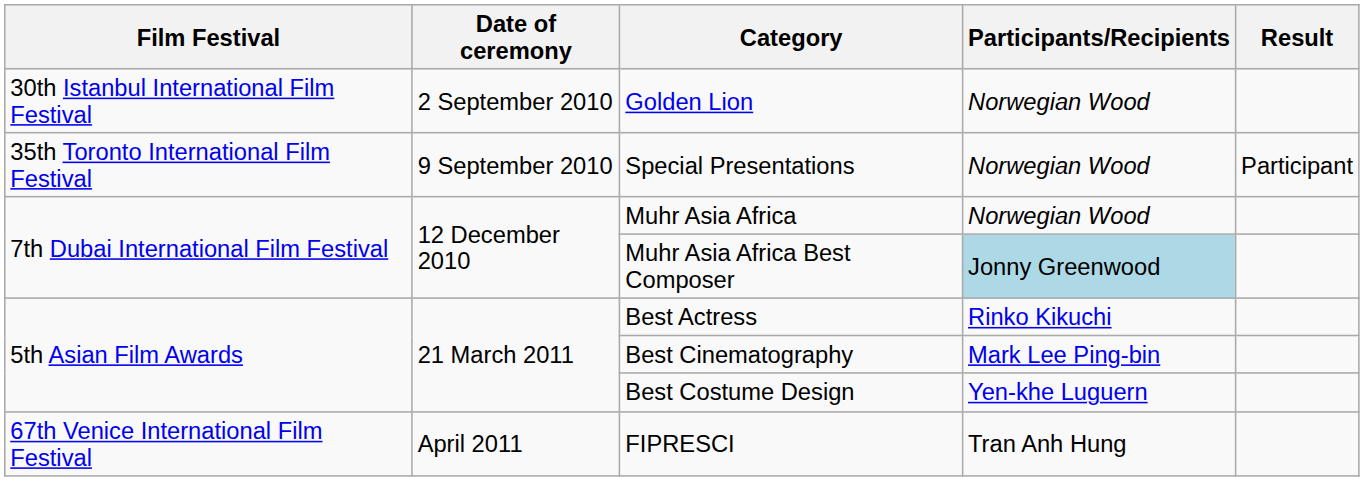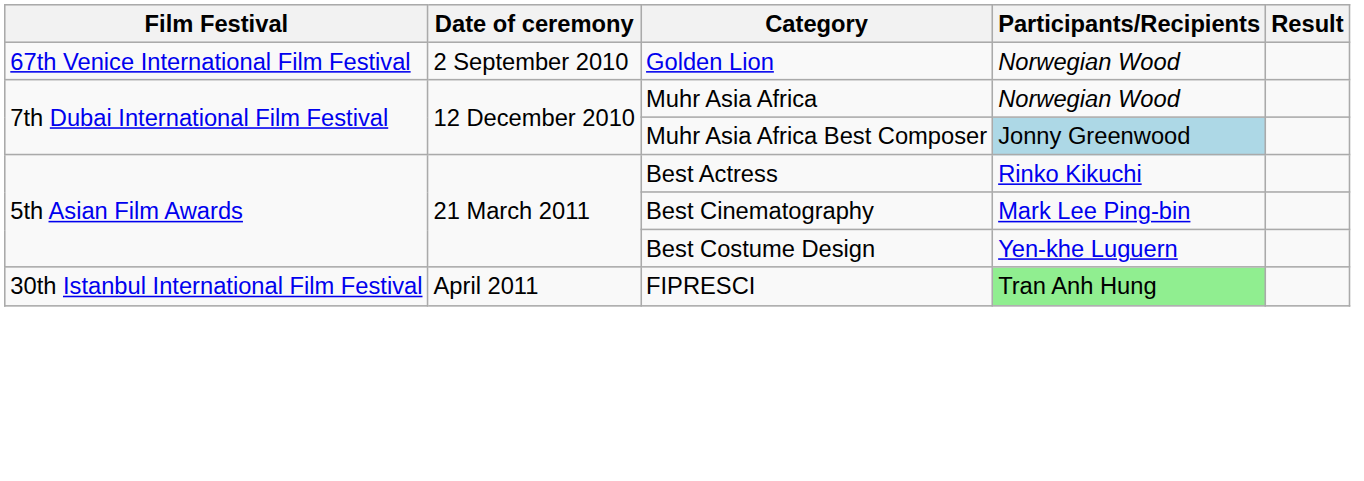Golden Lion | Film Festival: 30th Istanbul International Film Festival -> 67th Venice International Film Festival
- row: 35th Toronto International Film Festival | 9 September 2010 | Special Presentations | Norwegian Wood | Participant
FIPRESCI | Film Festival: 67th Venice International Film Festival -> 30th Istanbul International Film Festival
FIPRESCI | Participants/Recipients: no background -> lightgreen background
